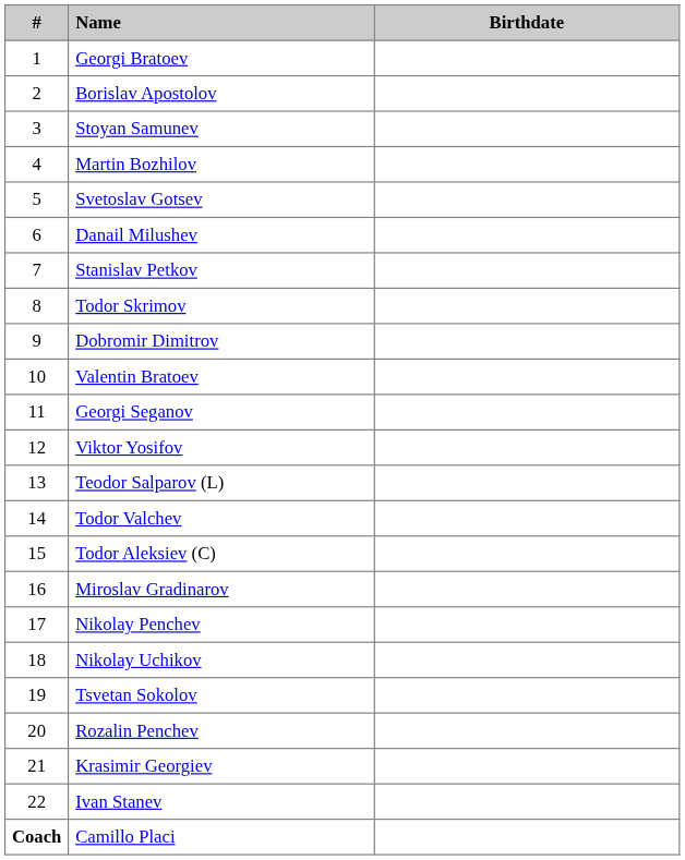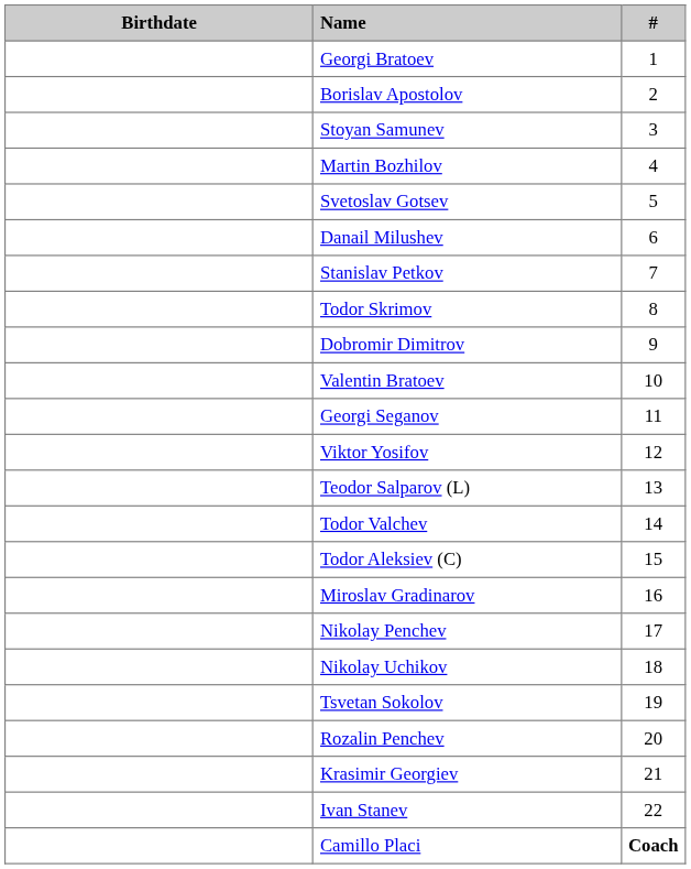columns swapped: # <-> Birthdate
